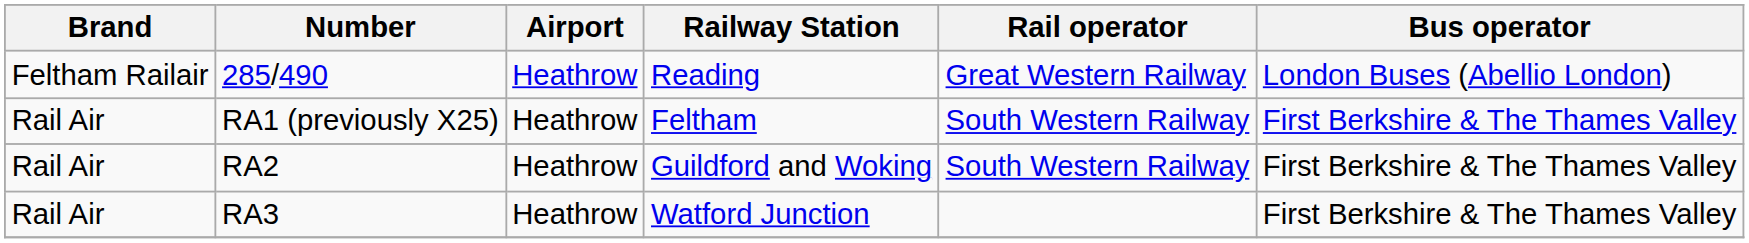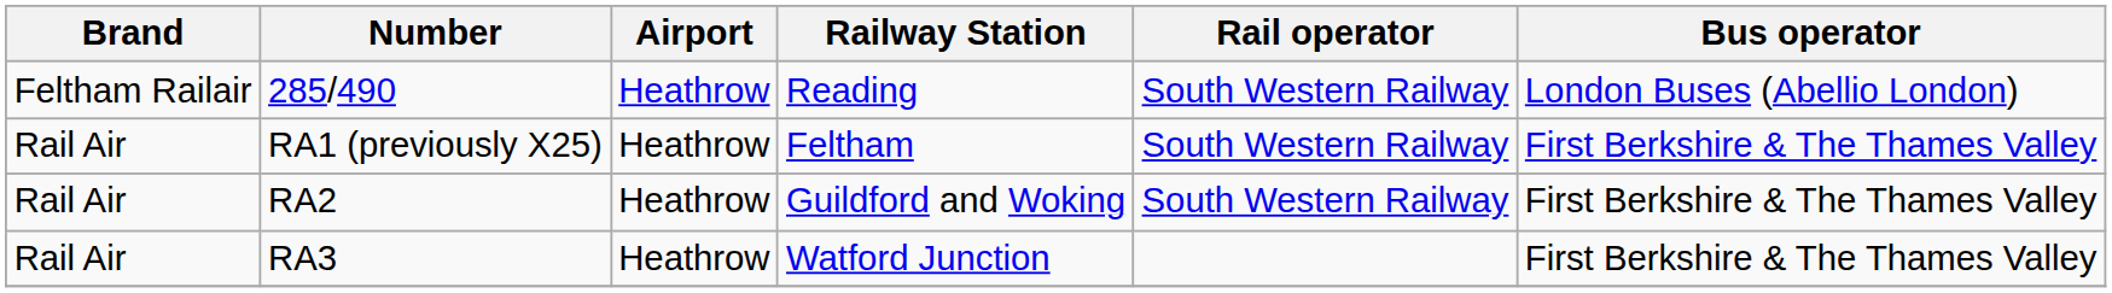285/490 | Rail operator: Great Western Railway -> South Western Railway
